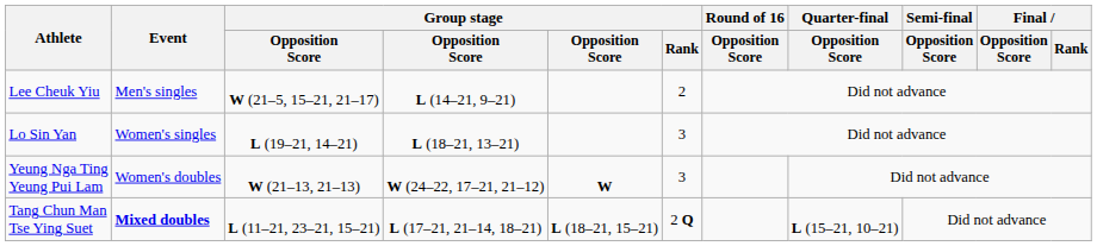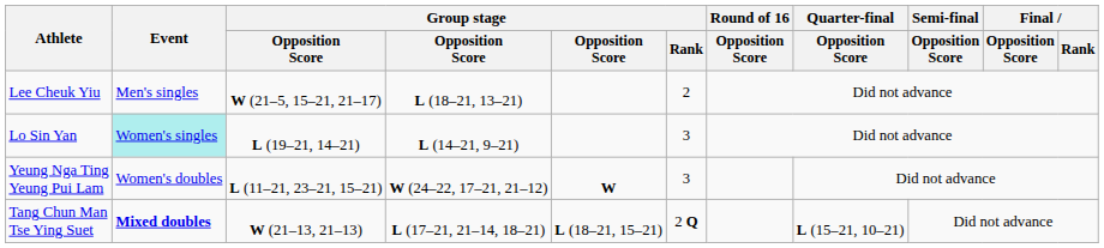Lee Cheuk Yiu | column 4: L (14–21, 9–21) -> L (18–21, 13–21)
Lo Sin Yan | Event: no background -> paleturquoise background
Lo Sin Yan | column 4: L (18–21, 13–21) -> L (14–21, 9–21)
Yeung Nga Ting Yeung Pui Lam | column 3: W (21–13, 21–13) -> L (11–21, 23–21, 15–21)
Tang Chun Man Tse Ying Suet | column 3: L (11–21, 23–21, 15–21) -> W (21–13, 21–13)
